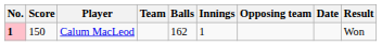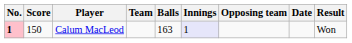Calum MacLeod | Balls: 162 -> 163
Calum MacLeod | Innings: no background -> lavender background
